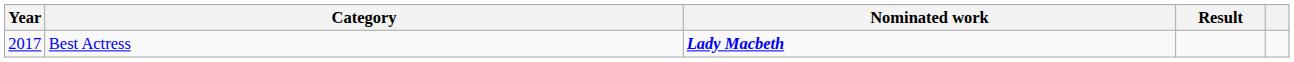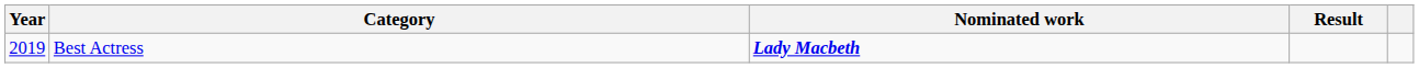Best Actress | Year: 2017 -> 2019
